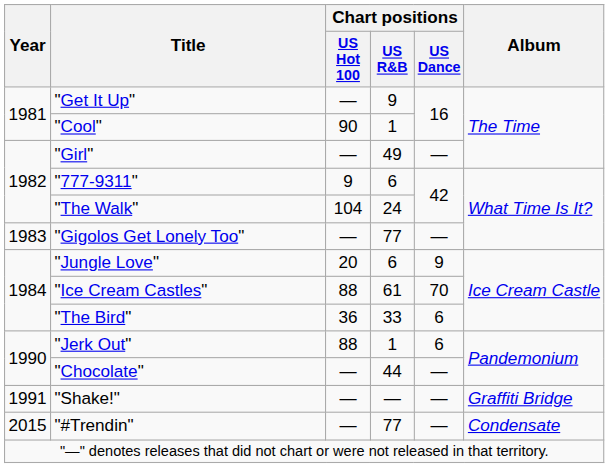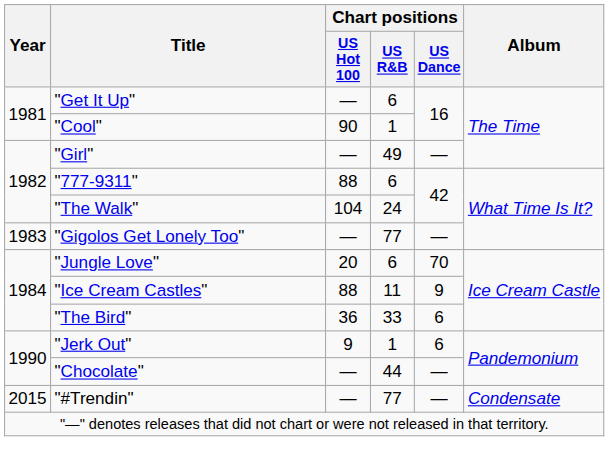"Get It Up" | Chart positions / US R&B: 9 -> 6
"777-9311" | Chart positions / US Hot 100: 9 -> 88
"Jungle Love" | Chart positions / US Dance: 9 -> 70
"Ice Cream Castles" | Chart positions / US R&B: 61 -> 11
"Ice Cream Castles" | Chart positions / US Dance: 70 -> 9
"Jerk Out" | Chart positions / US Hot 100: 88 -> 9
- row: 1991 | "Shake!" | — | — | — | Graffiti Bridge
